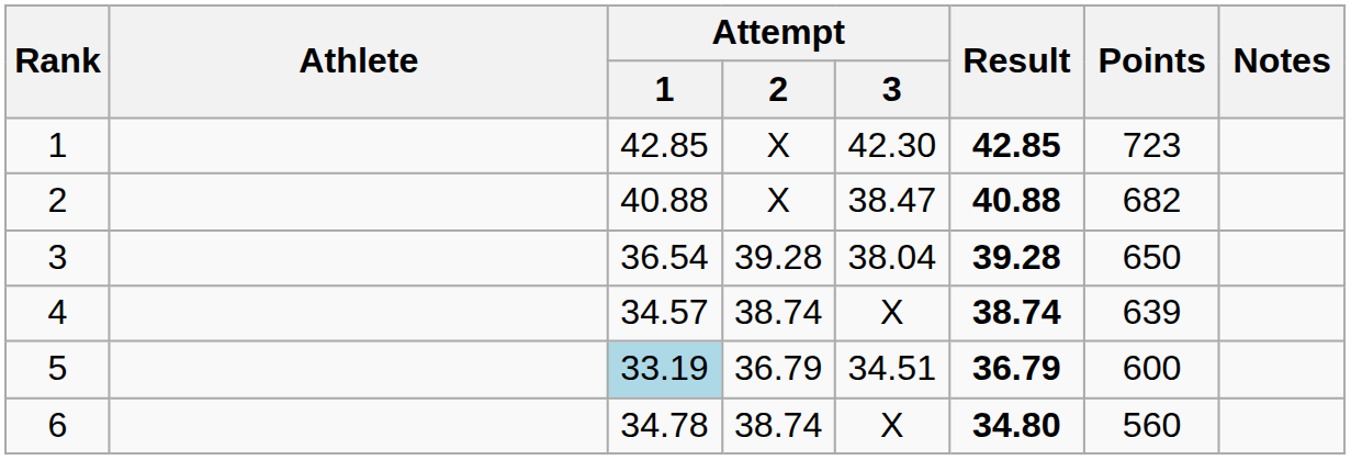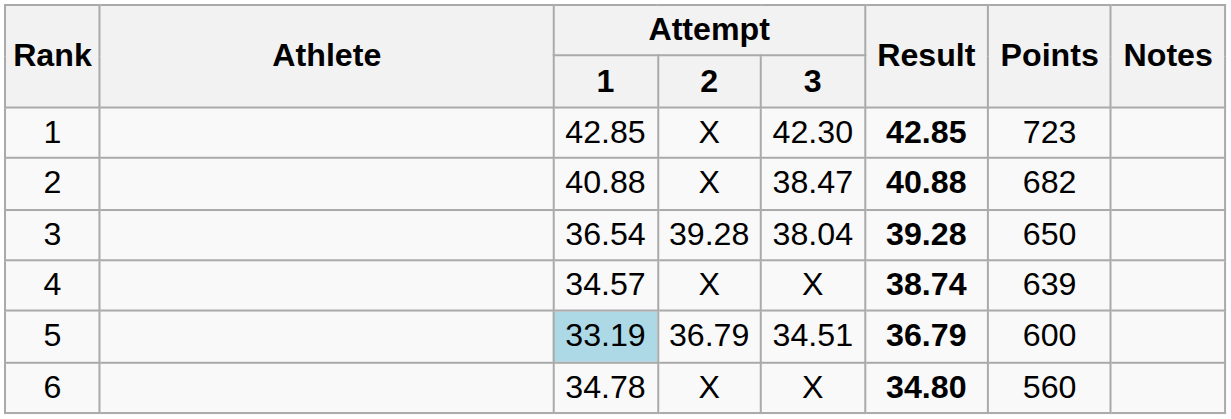4 | Attempt / 2: 38.74 -> X
6 | Attempt / 2: 38.74 -> X
